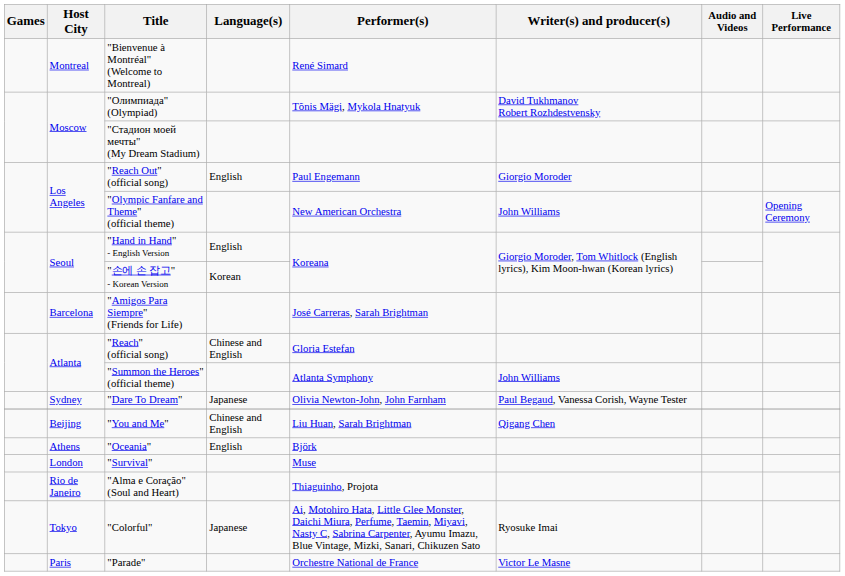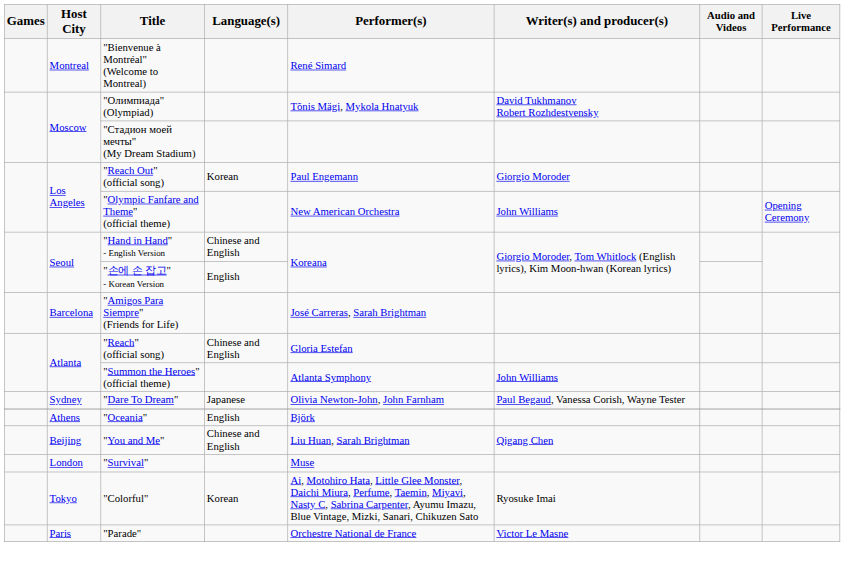"Reach Out" (official song) | Language(s): English -> Korean
"Hand in Hand" - English Version | Language(s): English -> Chinese and English
"손에 손 잡고" - Korean Version | Language(s): Korean -> English
rows swapped: "Oceania" <-> "You and Me"
- row: Rio de Janeiro | "Alma e Coração" (Soul and Heart) | Thiaguinho, Projota
"Colorful" | Language(s): Japanese -> Korean
